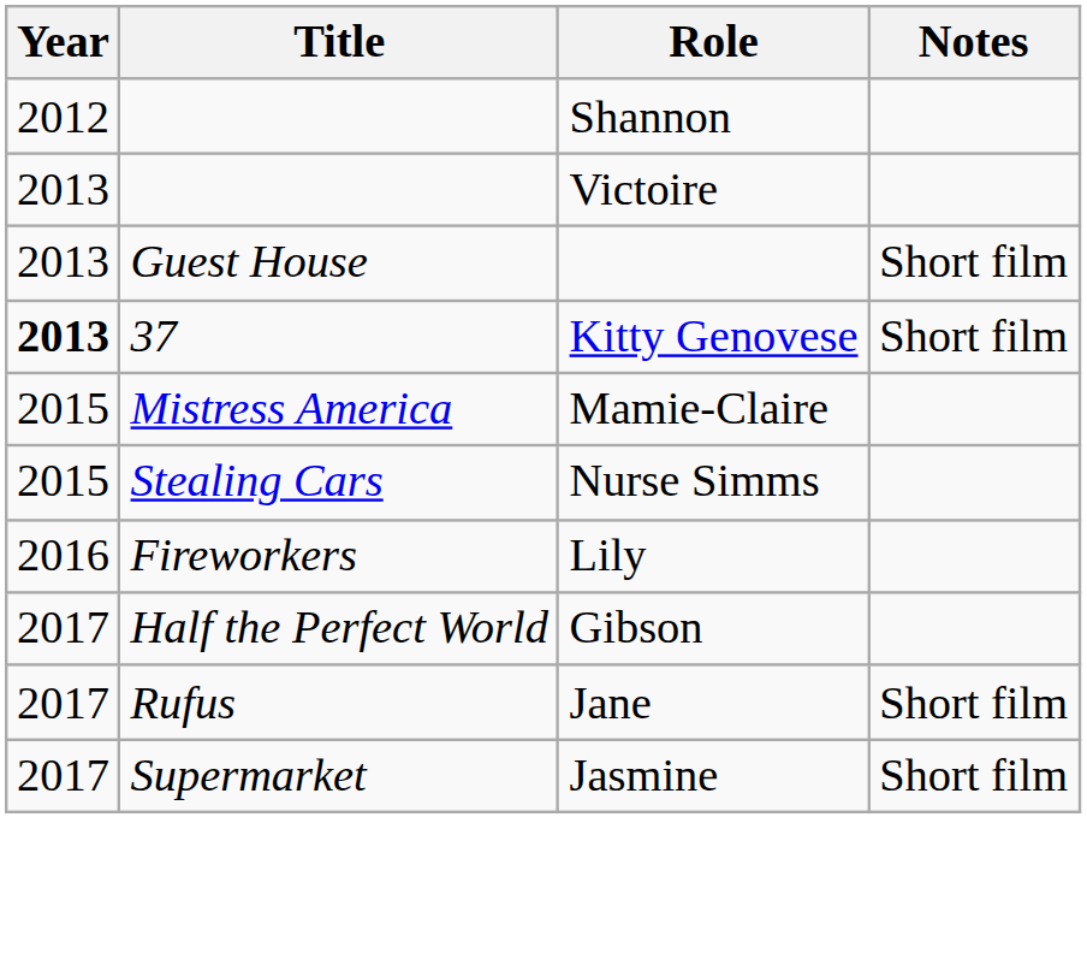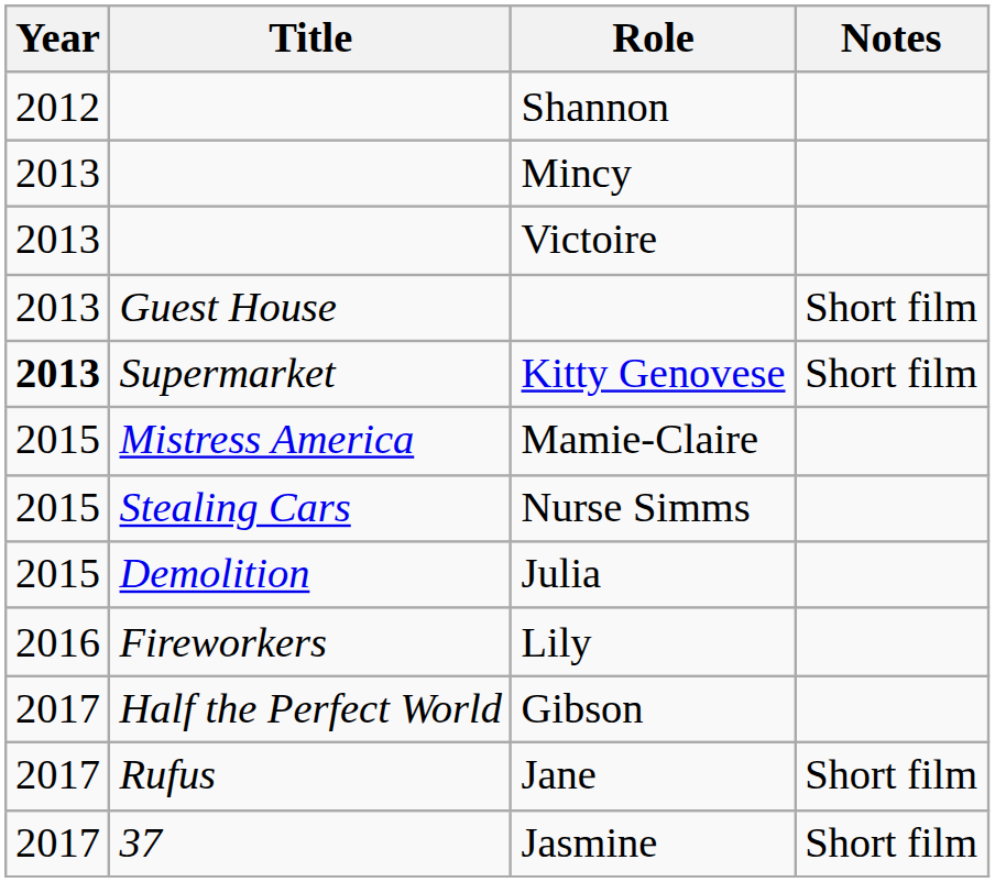+ row: 2013 | Mincy
Kitty Genovese | Title: 37 -> Supermarket
+ row: 2015 | Demolition | Julia
Jasmine | Title: Supermarket -> 37
